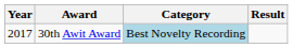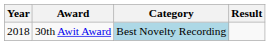30th Awit Award | Year: 2017 -> 2018
